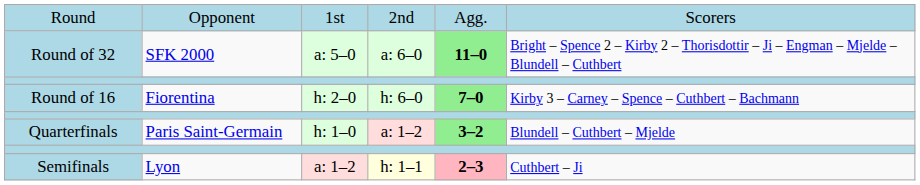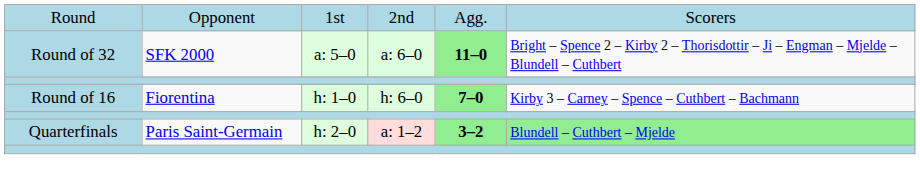Round of 16 | column 3: h: 2–0 -> h: 1–0
Quarterfinals | column 3: h: 1–0 -> h: 2–0
Quarterfinals | column 6: no background -> lightgreen background
- row: Semifinals | Lyon | a: 1–2 | h: 1–1 | 2–3 | Cuthbert – Ji
